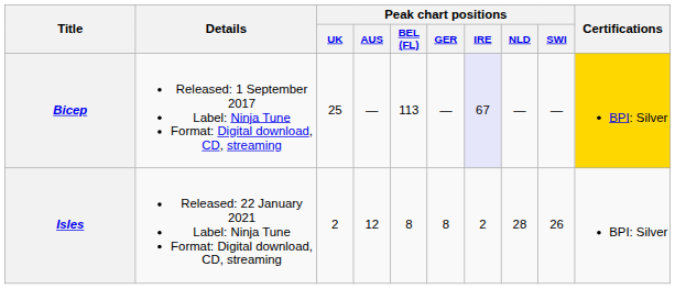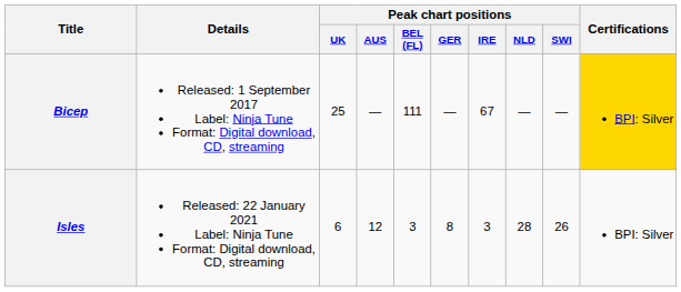Bicep | Peak chart positions / BEL (FL): 113 -> 111
Bicep | Peak chart positions / IRE: lavender background -> no background
Isles | Peak chart positions / UK: 2 -> 6
Isles | Peak chart positions / BEL (FL): 8 -> 3
Isles | Peak chart positions / IRE: 2 -> 3
